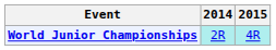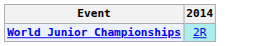- column: 2015 | 4R
